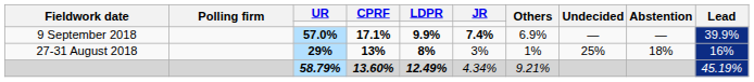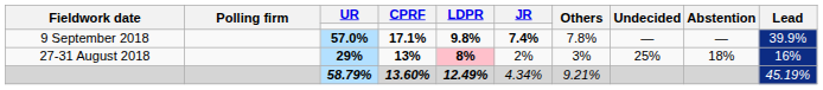9 September 2018 | LDPR: 9.9% -> 9.8%
9 September 2018 | Others: 6.9% -> 7.8%
27-31 August 2018 | LDPR: no background -> pink background
27-31 August 2018 | JR: 3% -> 2%
27-31 August 2018 | Others: 1% -> 3%
